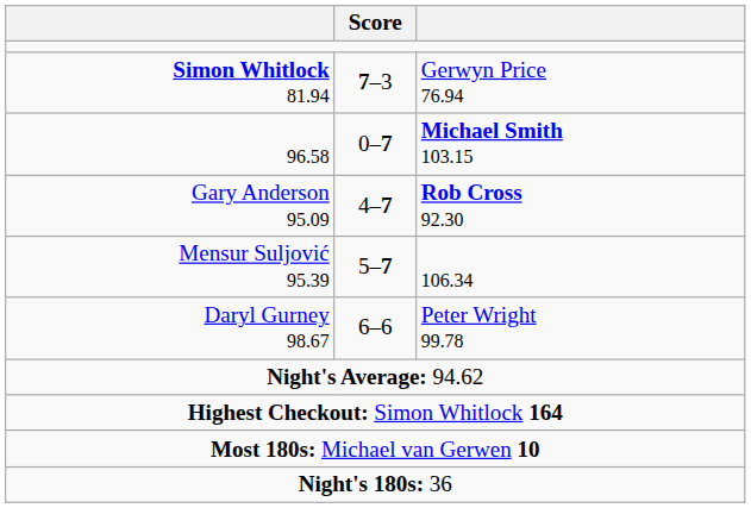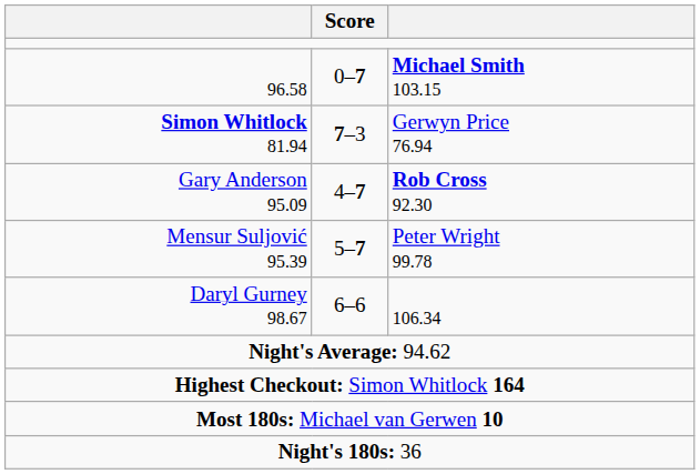rows swapped: Simon Whitlock 81.94 <-> 96.58
Mensur Suljović 95.39 | column 3: 106.34 -> Peter Wright 99.78
Daryl Gurney 98.67 | column 3: Peter Wright 99.78 -> 106.34
